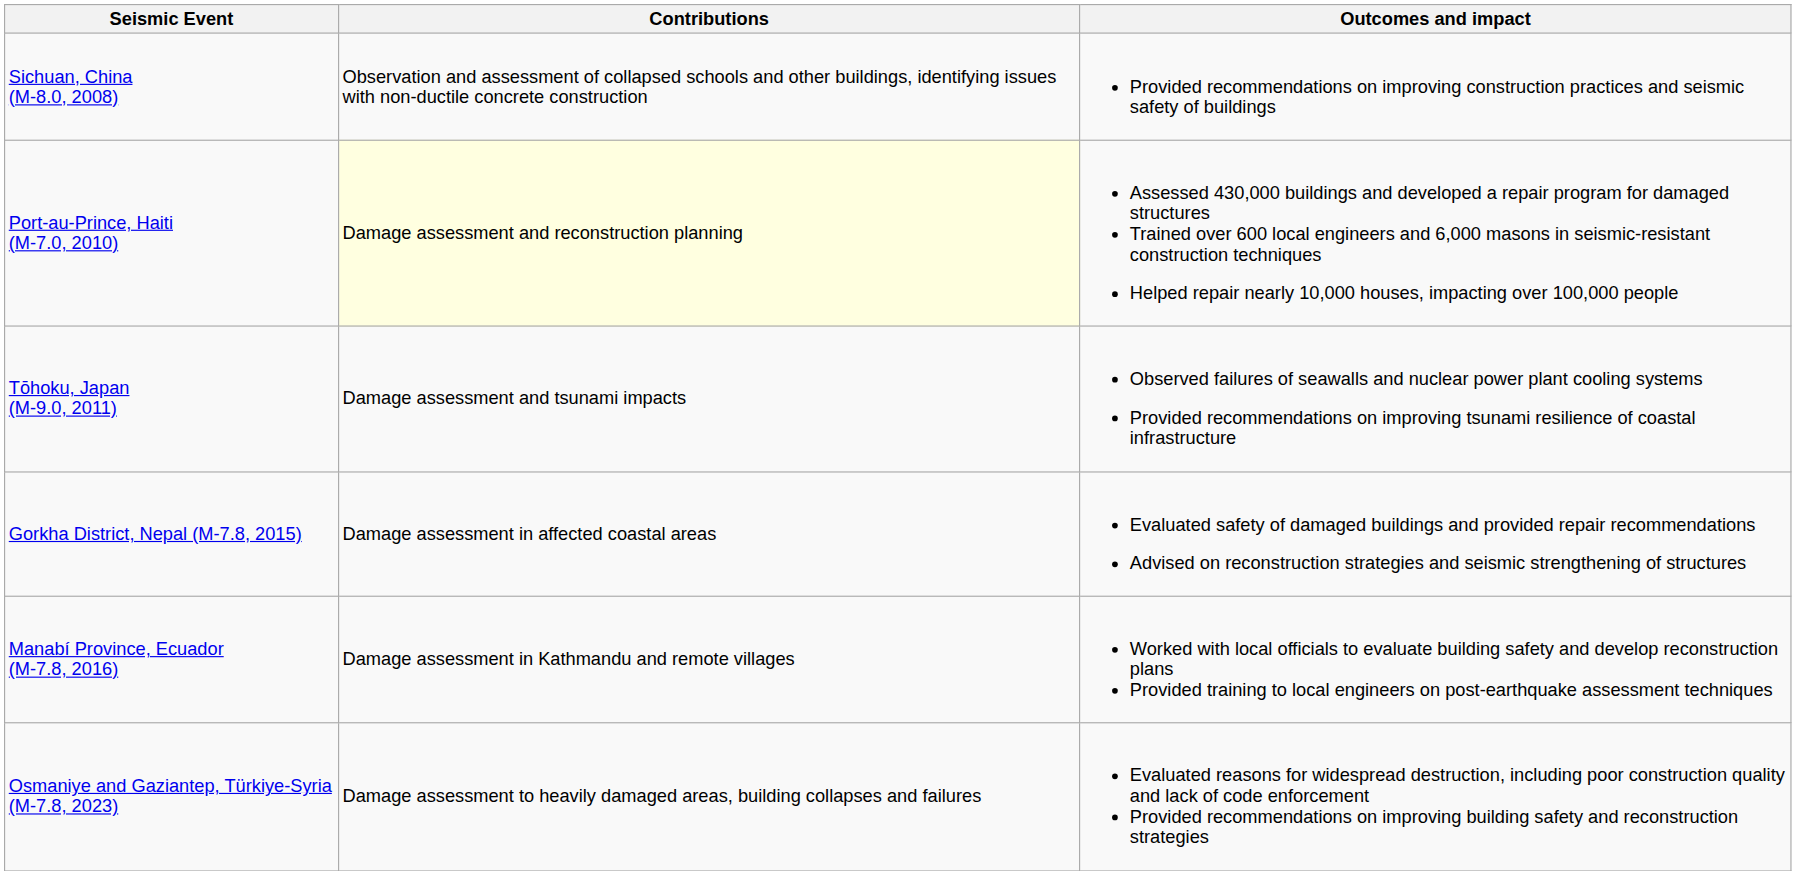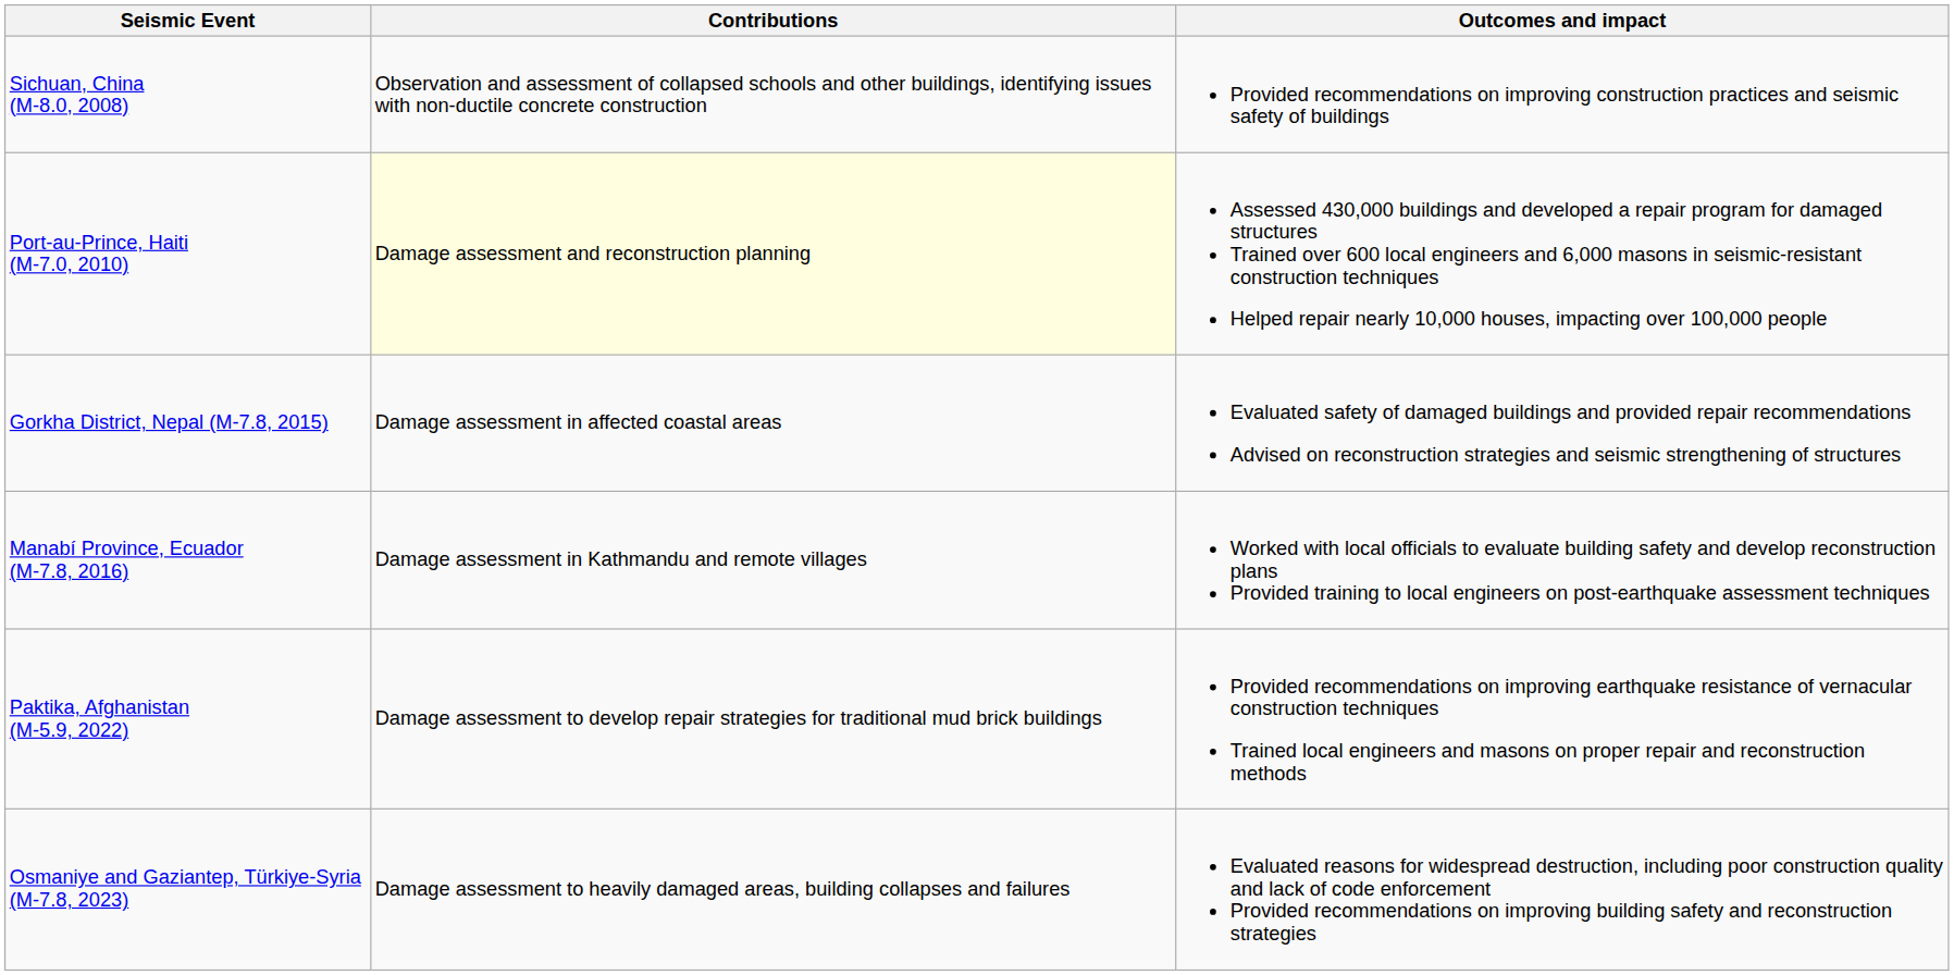- row: Tōhoku, Japan (M-9.0, 2011) | Damage assessment and tsunami impacts | Observed failures of seawalls and nuclear power plant cooling systems Provided recommendations on improving tsunami resilience of coastal infrastructure
+ row: Paktika, Afghanistan (M-5.9, 2022) | Damage assessment to develop repair strategies for traditional mud brick buildings | Provided recommendations on improving earthquake resistance of vernacular construction techniques Trained local engineers and masons on proper repair and reconstruction methods
